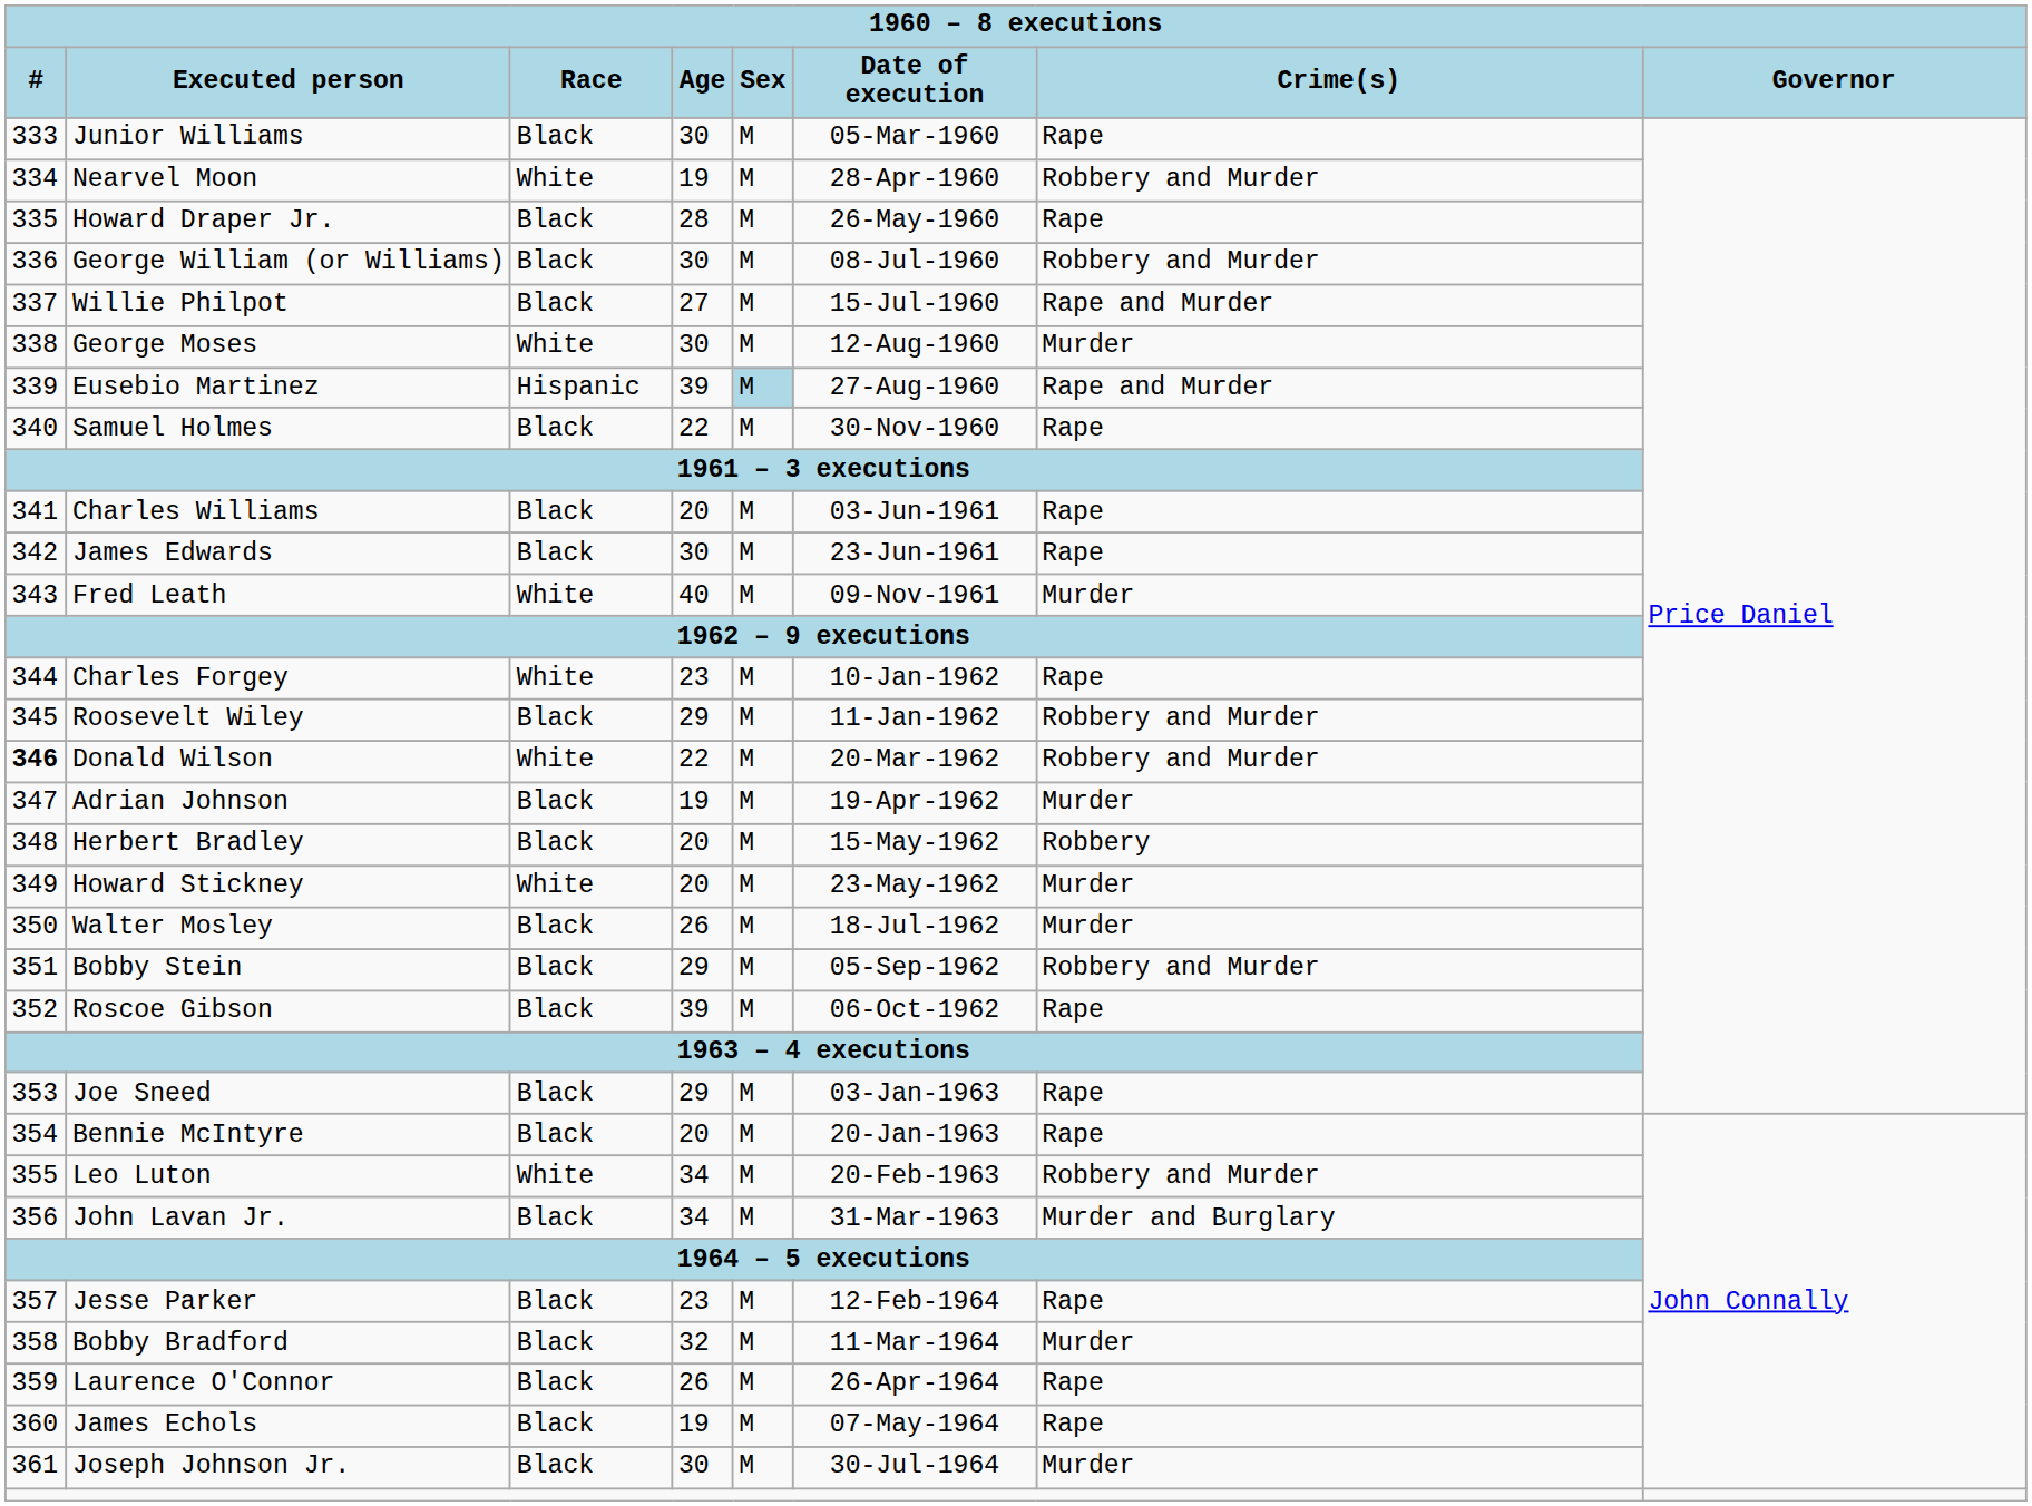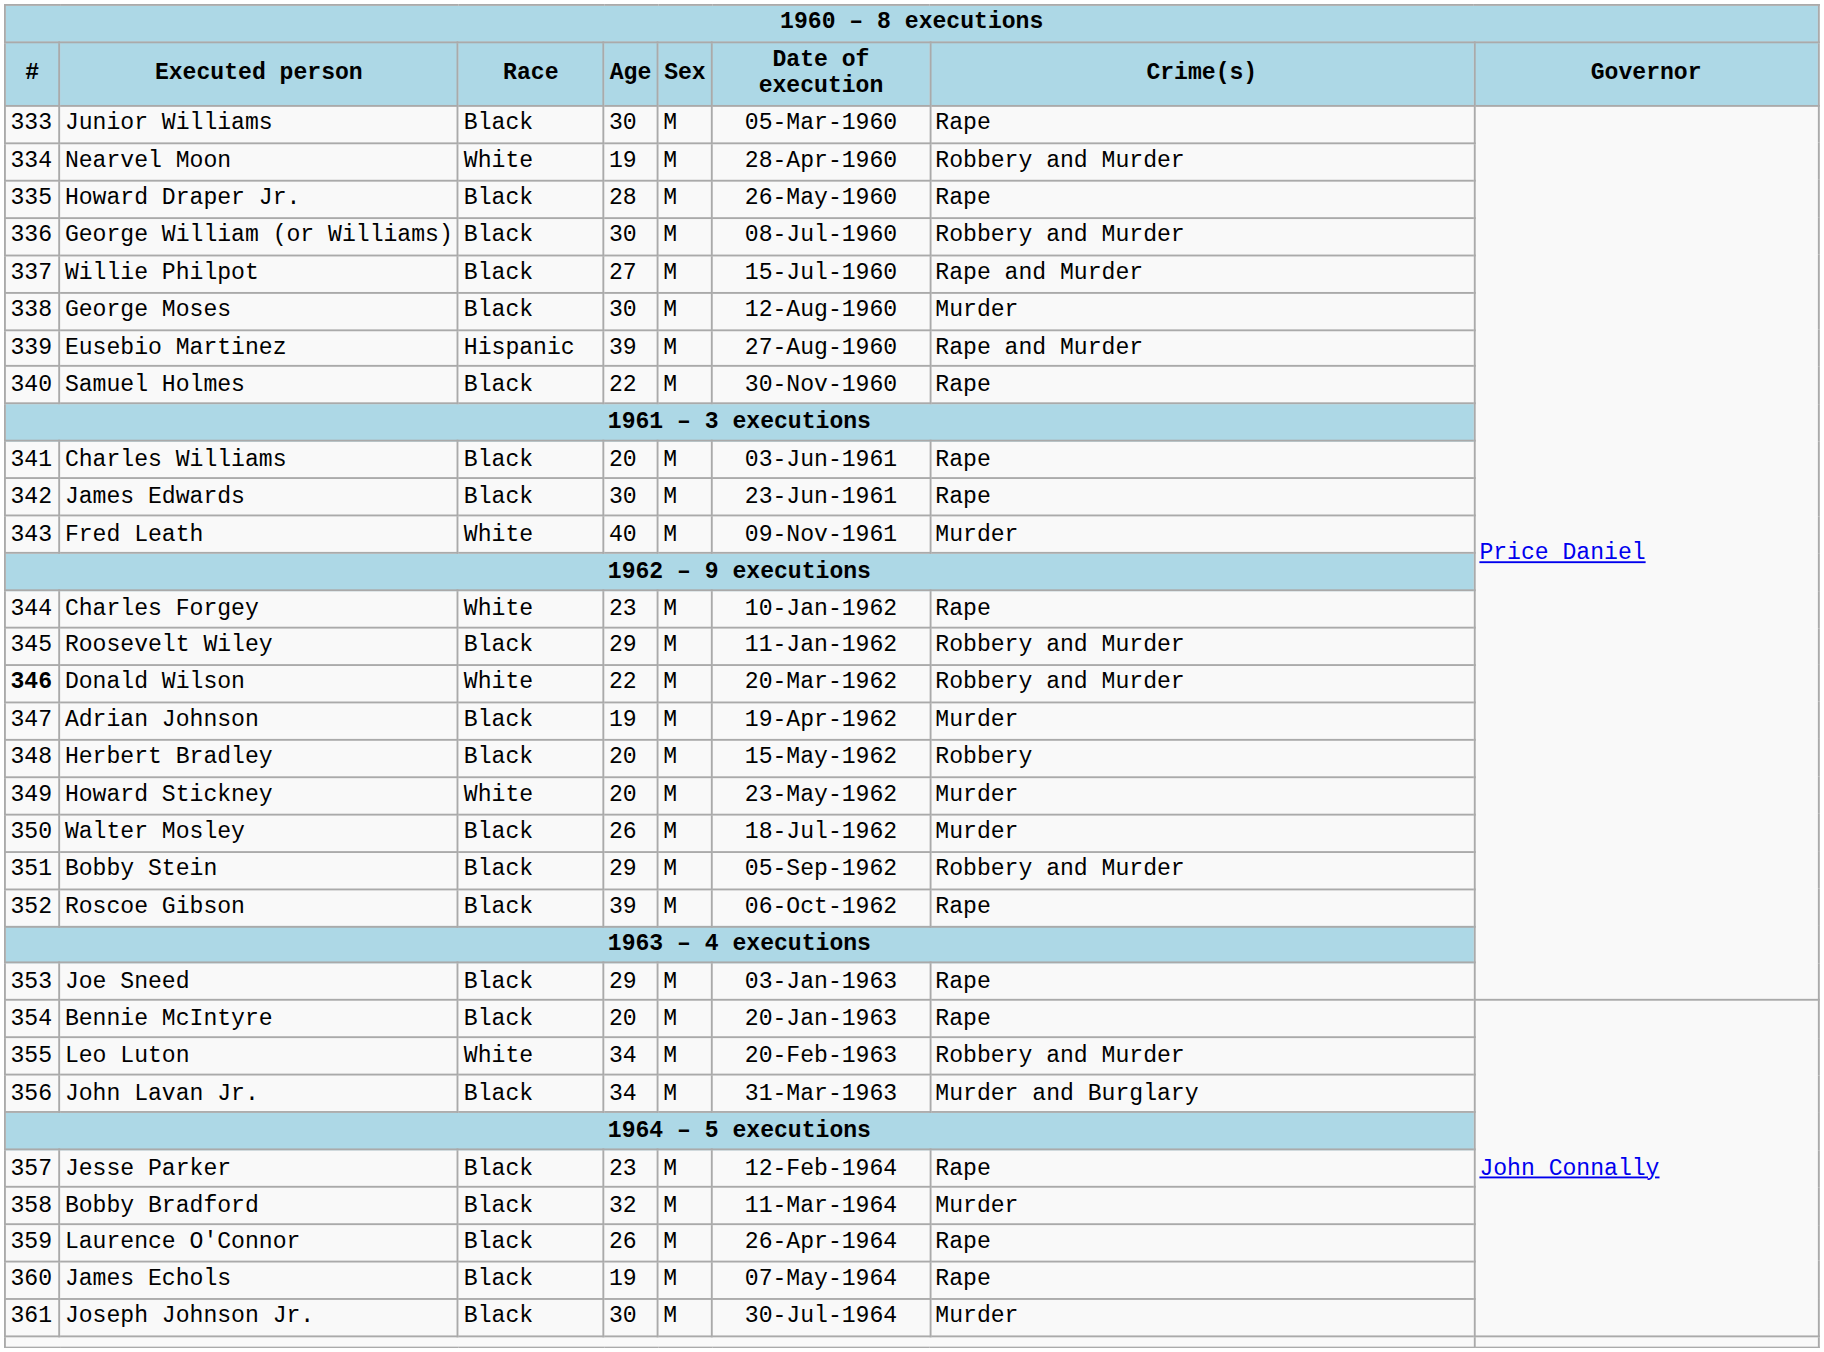George Moses | Race: White -> Black
Eusebio Martinez | Sex: lightblue background -> no background
